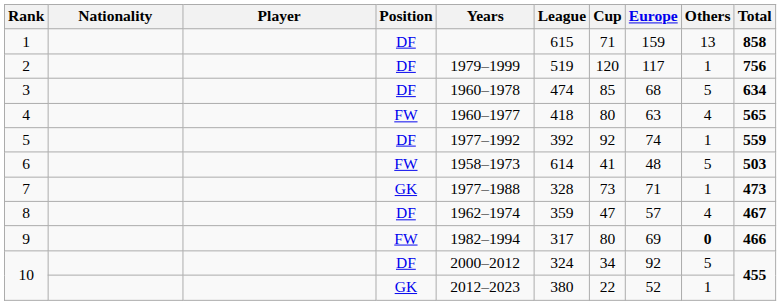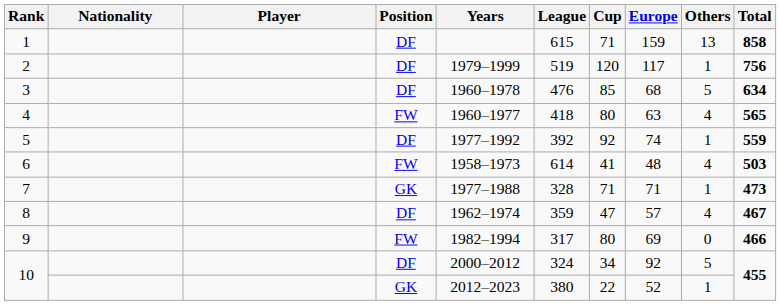3 | League: 474 -> 476
6 | Others: 5 -> 4
7 | Cup: 73 -> 71
9 | Others: bold -> normal
